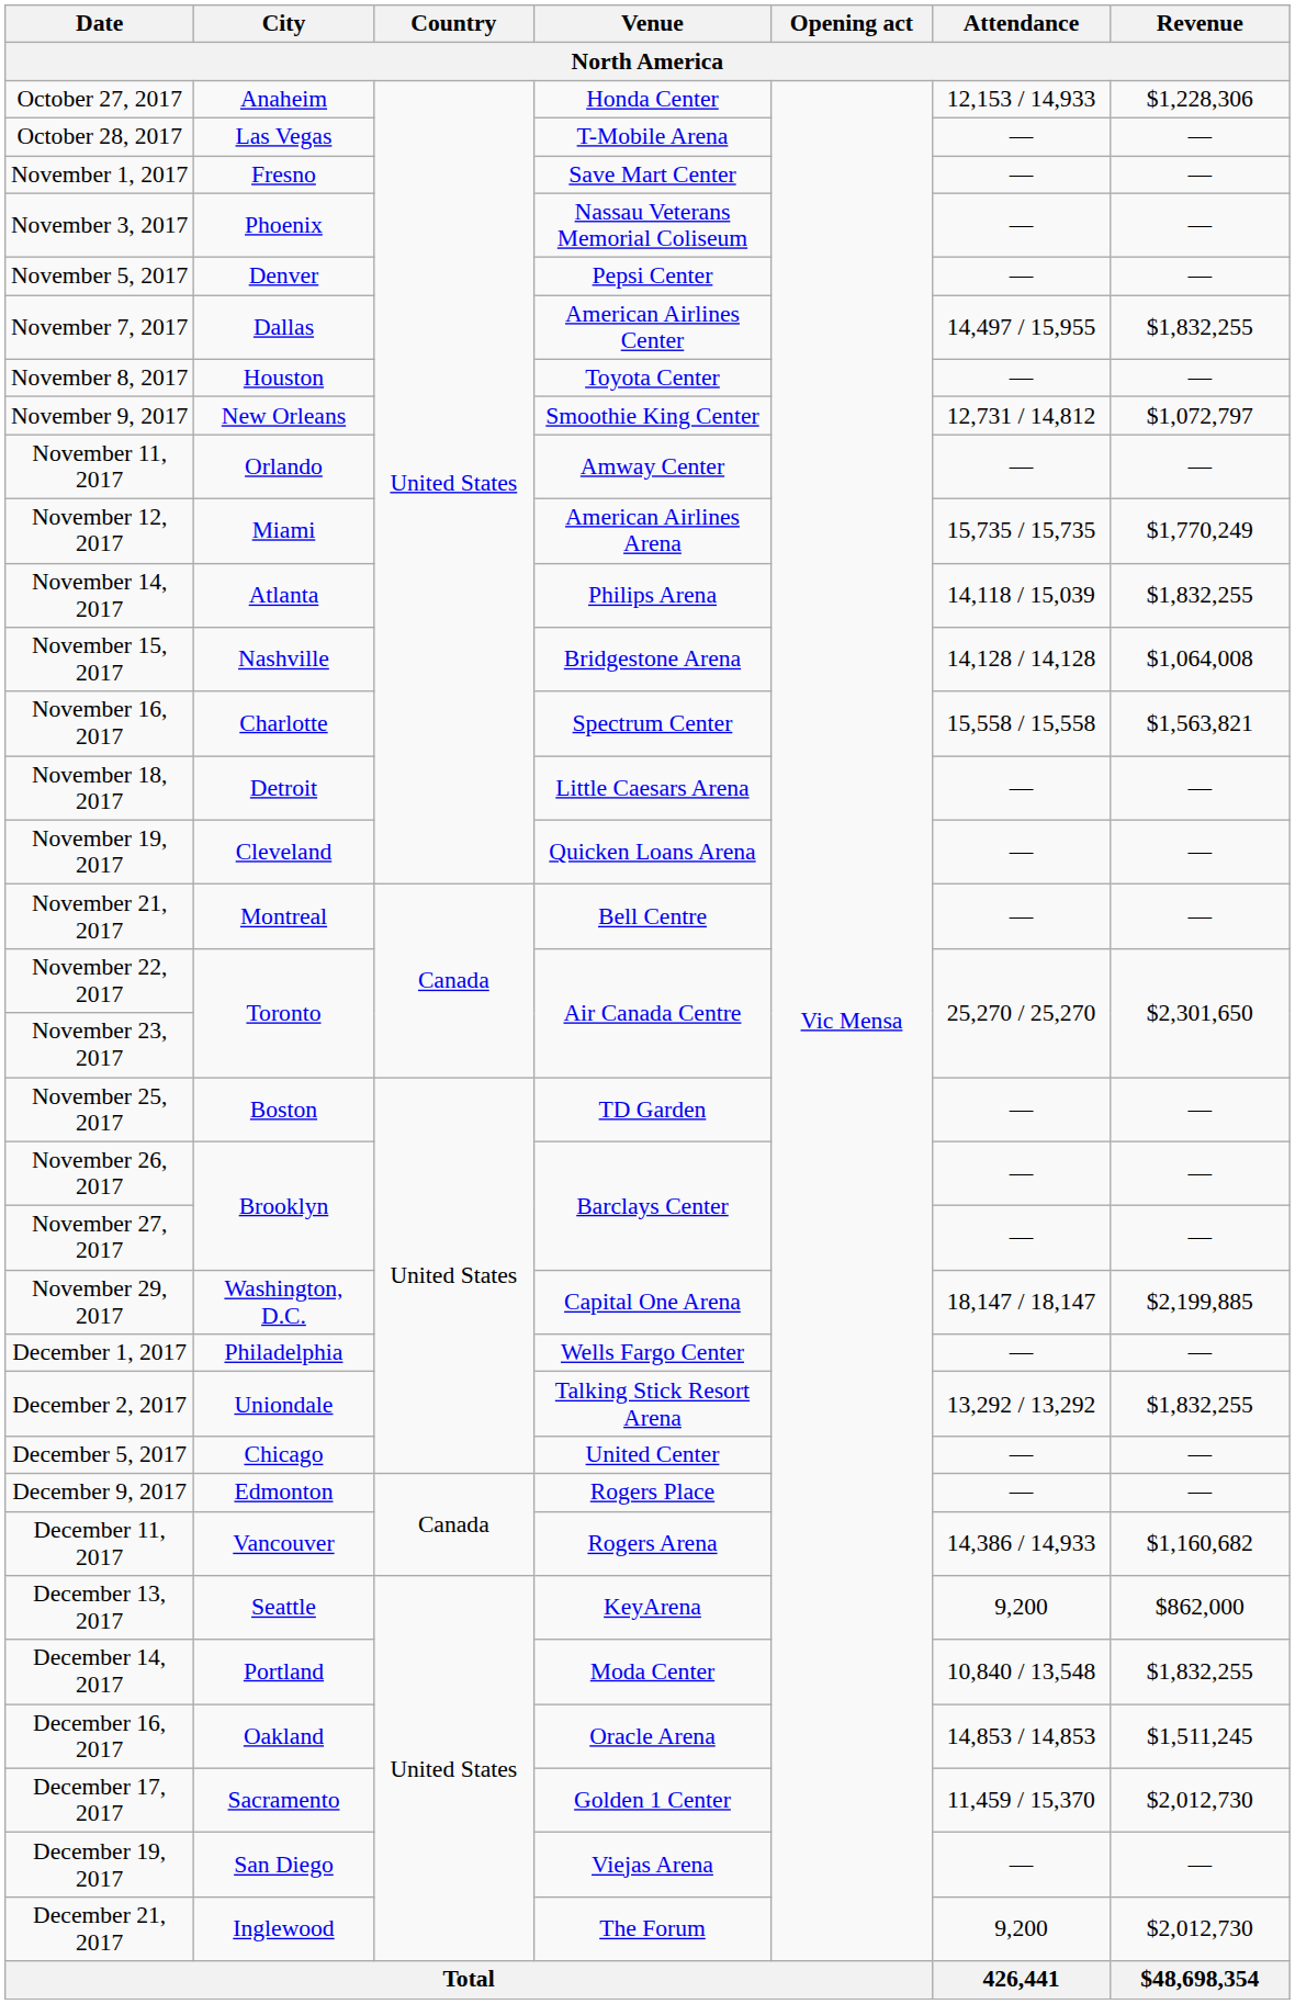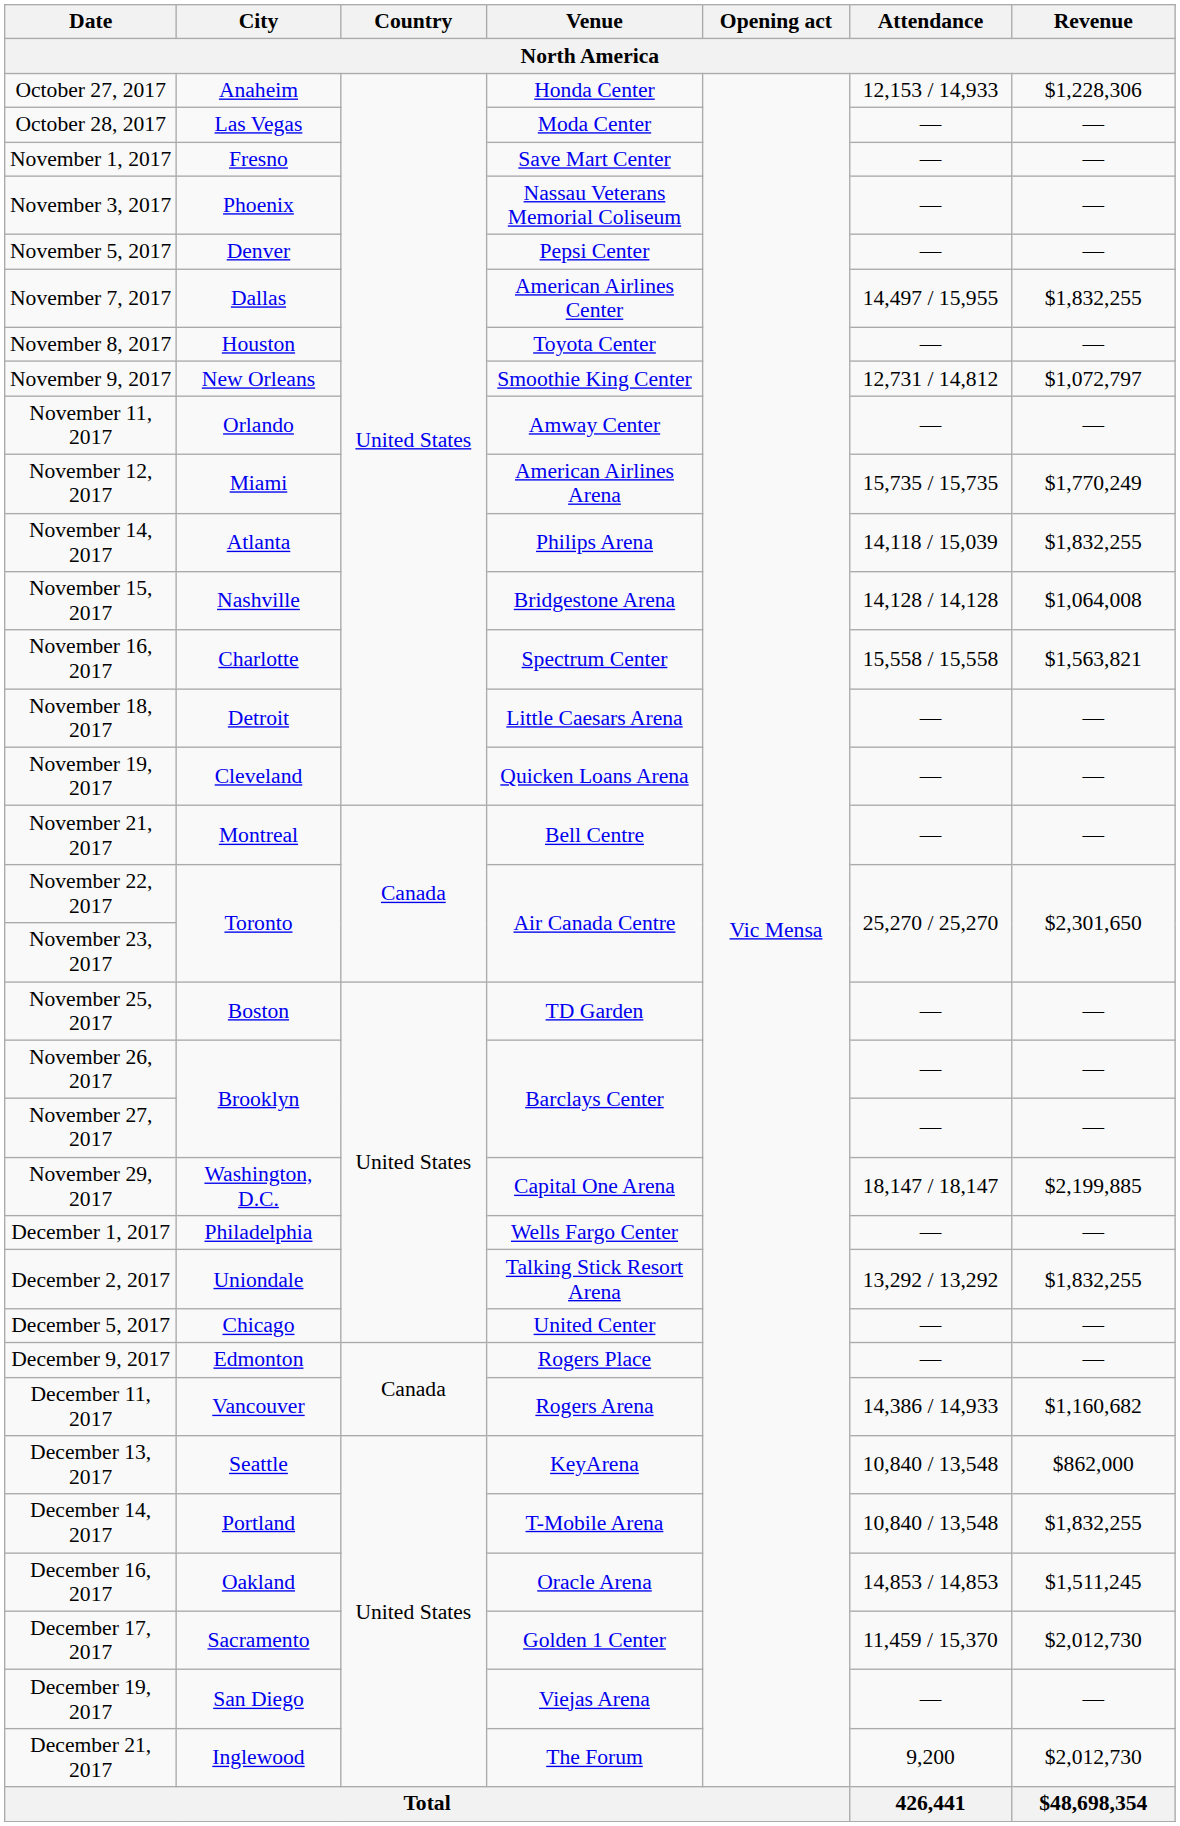October 28, 2017 | Venue: T-Mobile Arena -> Moda Center
December 13, 2017 | Attendance: 9,200 -> 10,840 / 13,548
December 14, 2017 | Venue: Moda Center -> T-Mobile Arena
